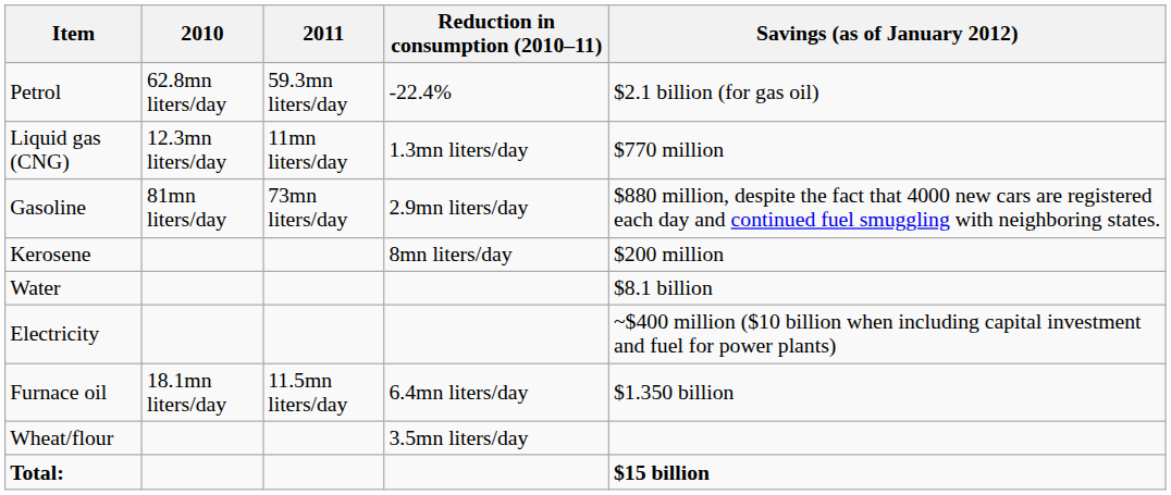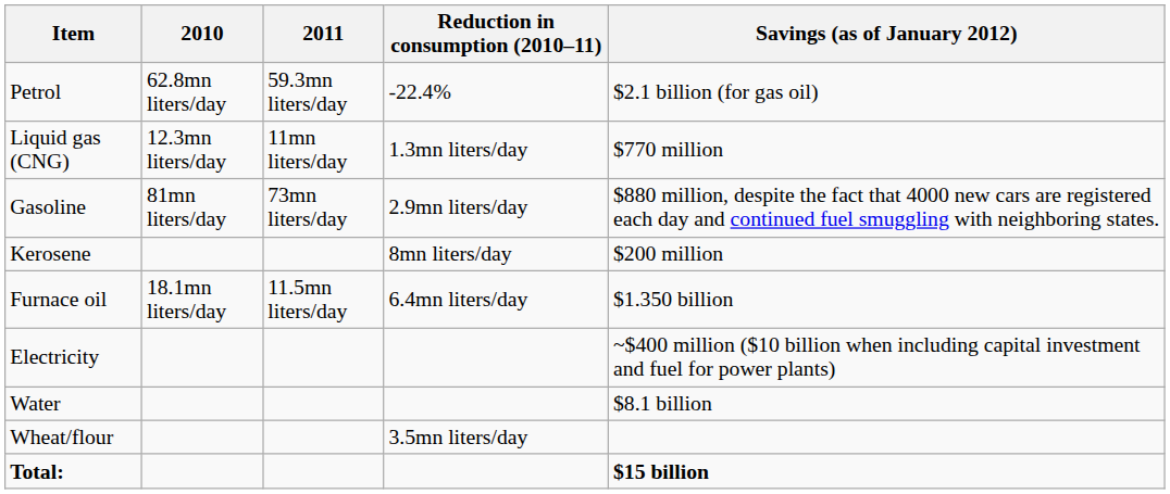rows swapped: Furnace oil <-> Water
